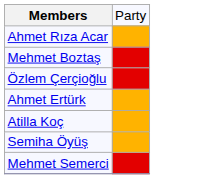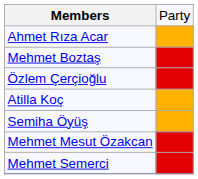- row: Ahmet Ertürk
+ row: Mehmet Mesut Özakcan
